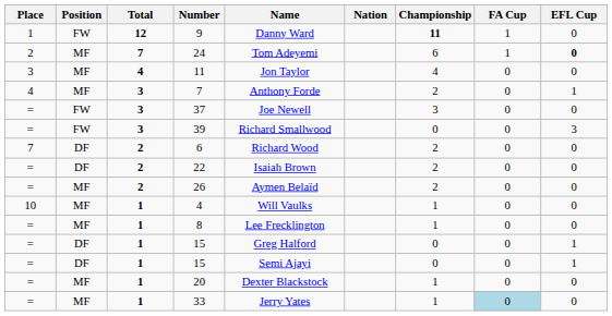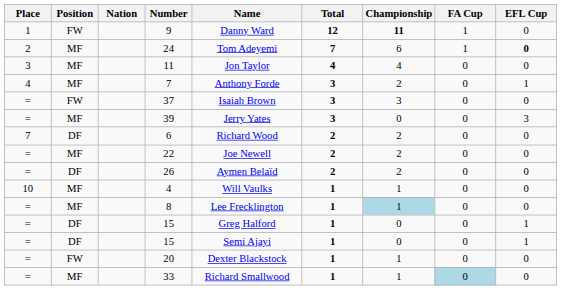columns swapped: Nation <-> Total
37 | Name: Joe Newell -> Isaiah Brown
39 | Position: FW -> MF
39 | Name: Richard Smallwood -> Jerry Yates
22 | Position: DF -> MF
22 | Name: Isaiah Brown -> Joe Newell
26 | Position: MF -> DF
8 | Championship: no background -> lightblue background
20 | Position: MF -> FW
33 | Name: Jerry Yates -> Richard Smallwood
